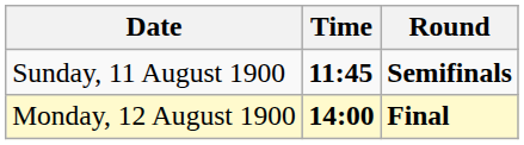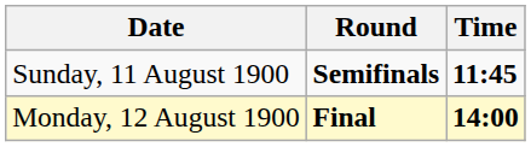columns swapped: Time <-> Round
